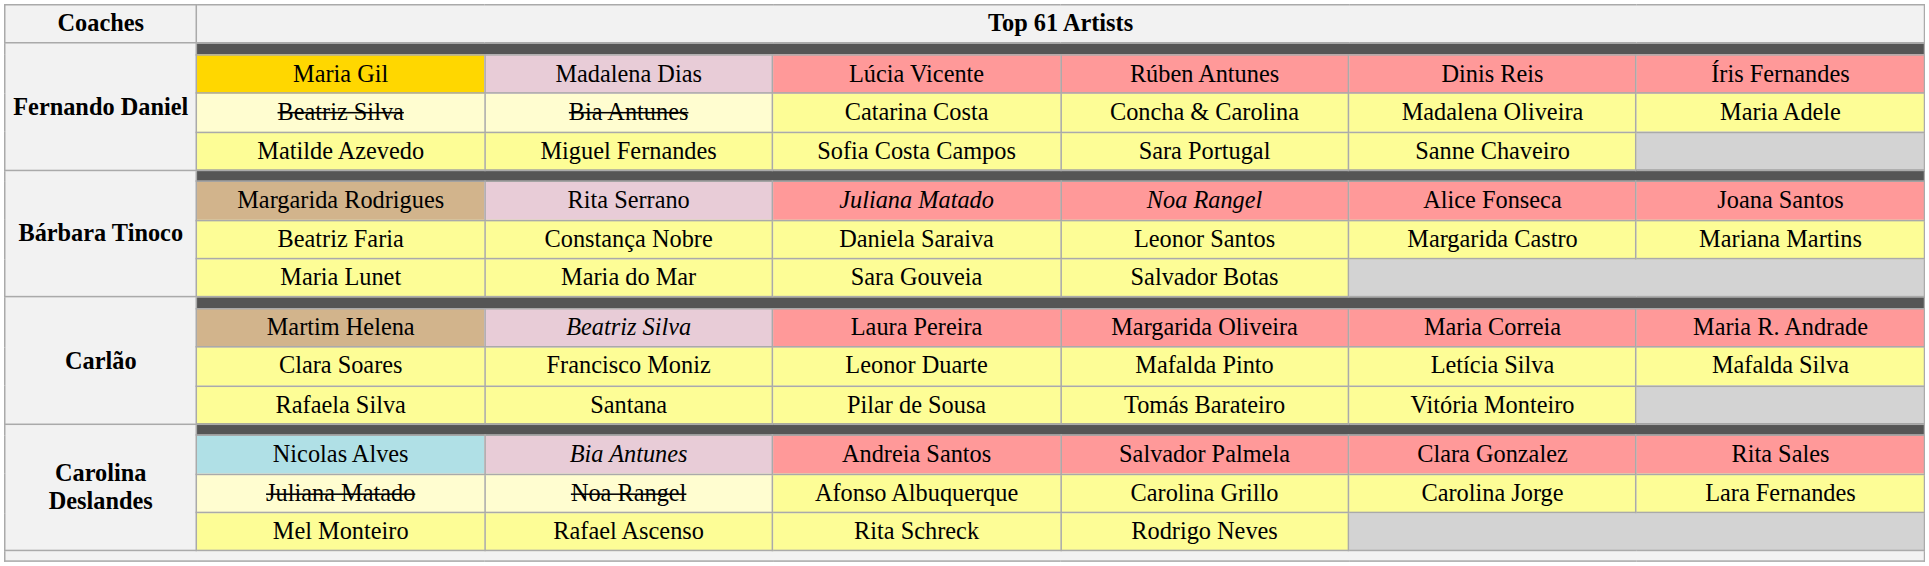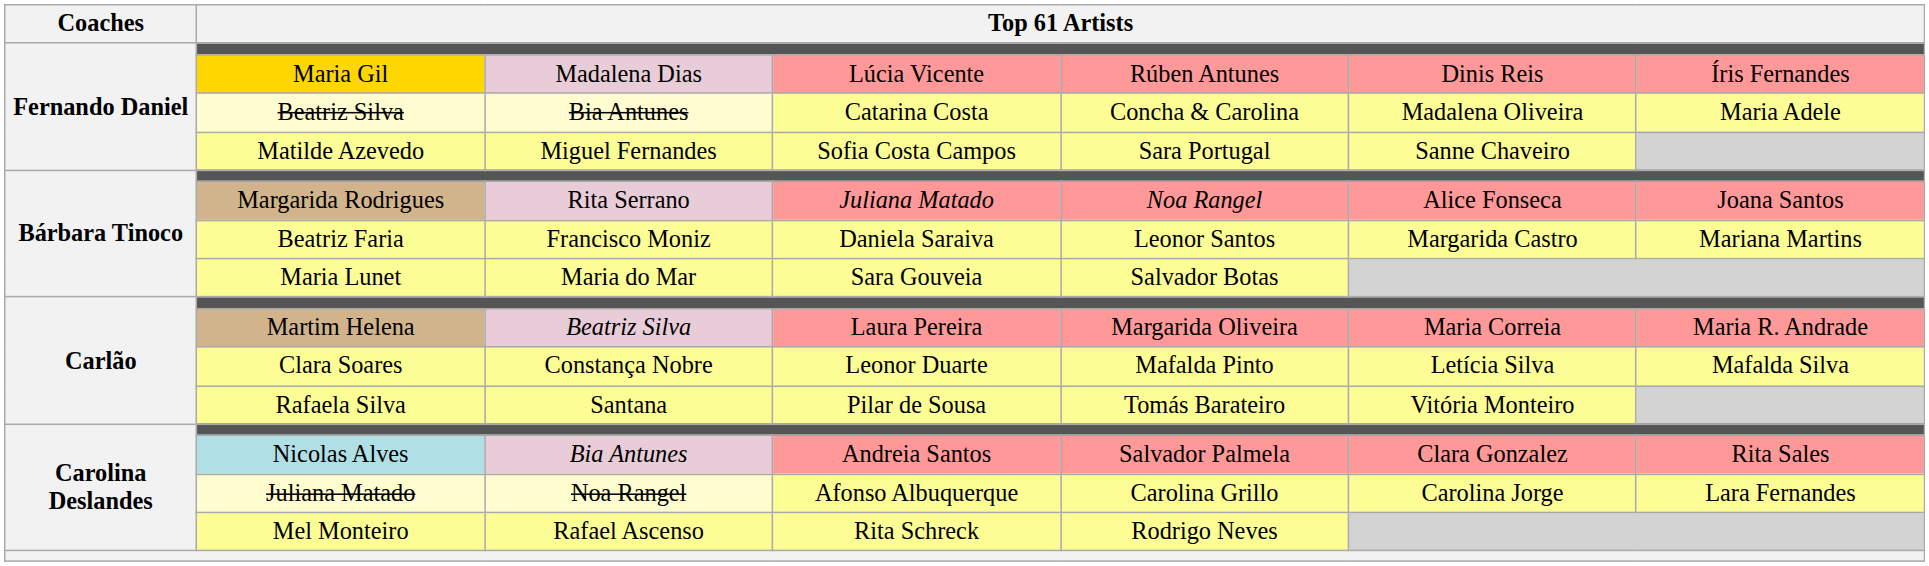Beatriz Faria | column 3: Constança Nobre -> Francisco Moniz
Clara Soares | column 3: Francisco Moniz -> Constança Nobre
